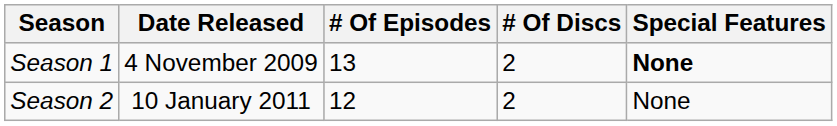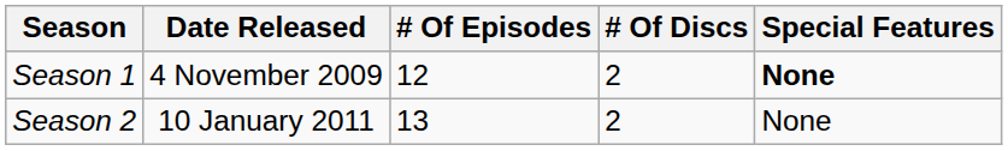Season 1 | # Of Episodes: 13 -> 12
Season 2 | # Of Episodes: 12 -> 13
